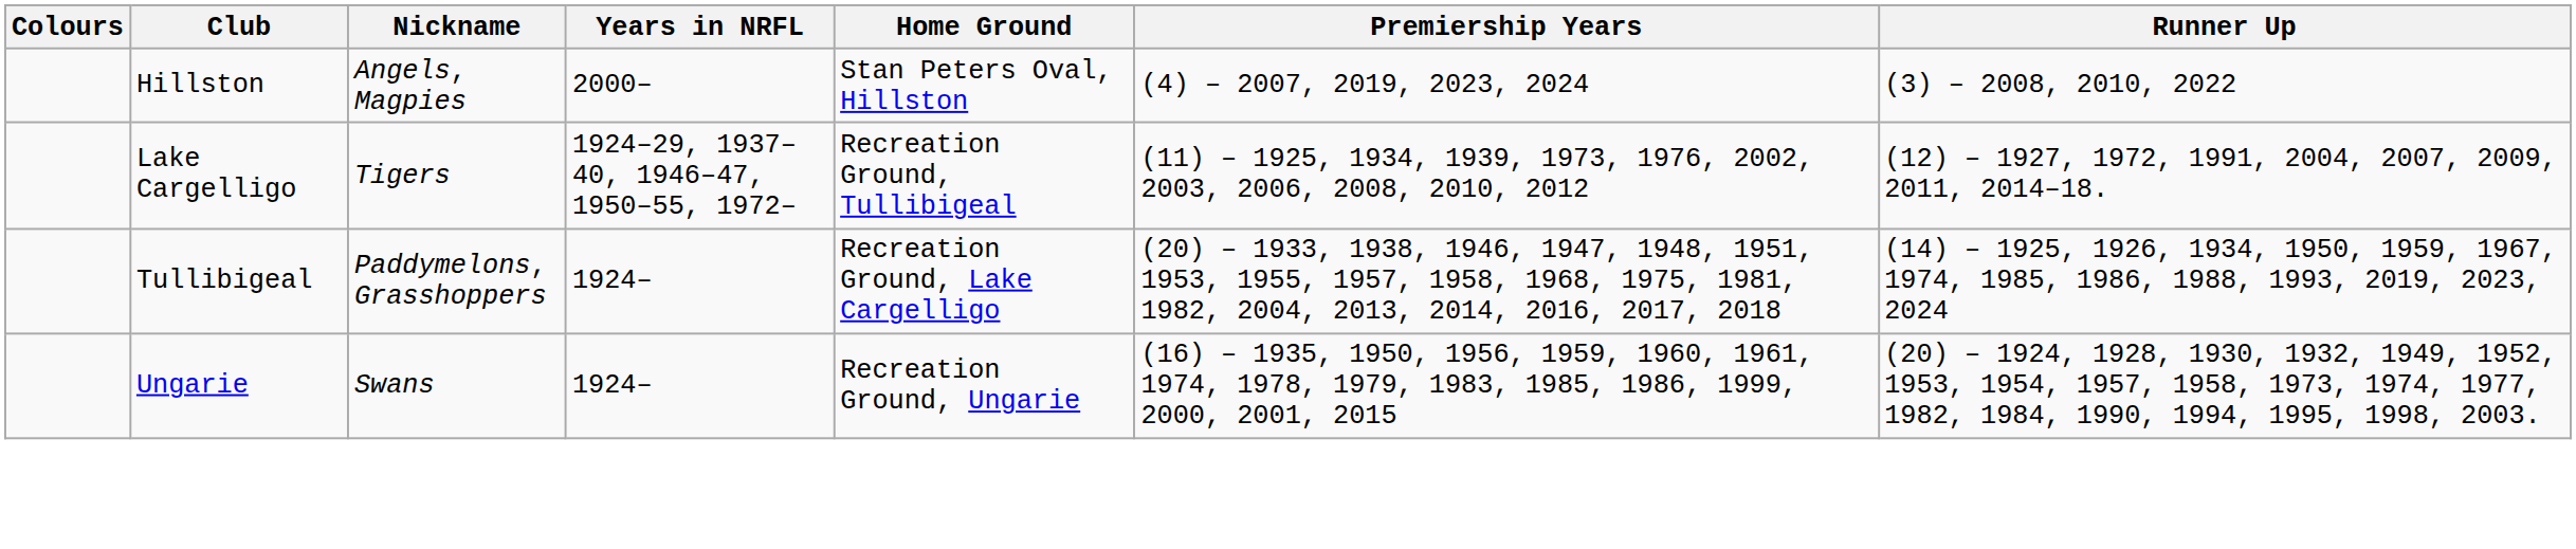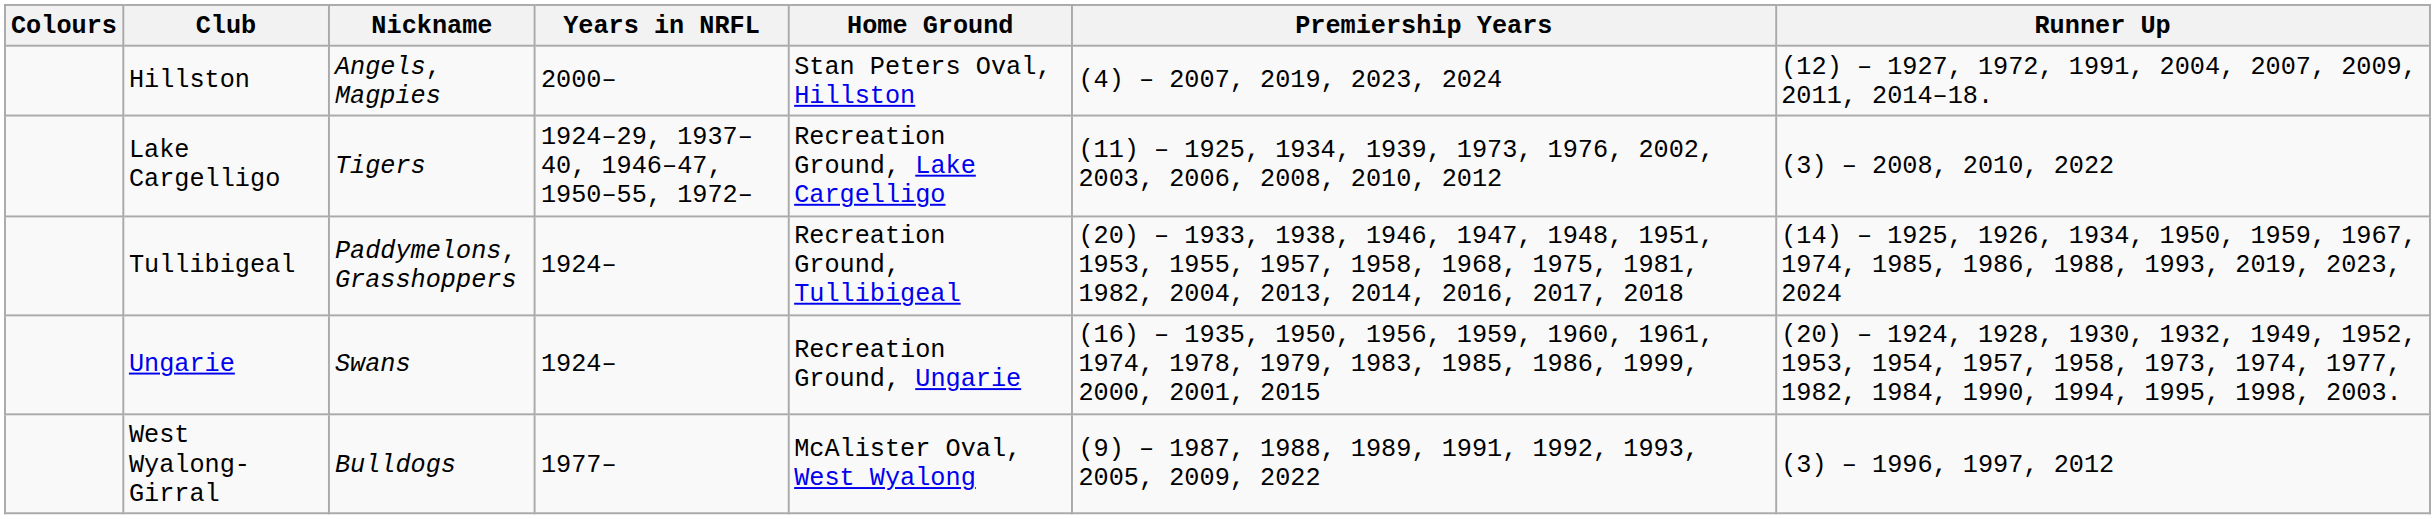Hillston | Runner Up: (3) – 2008, 2010, 2022 -> (12) – 1927, 1972, 1991, 2004, 2007, 2009, 2011, 2014–18.
Lake Cargelligo | Home Ground: Recreation Ground, Tullibigeal -> Recreation Ground, Lake Cargelligo
Lake Cargelligo | Runner Up: (12) – 1927, 1972, 1991, 2004, 2007, 2009, 2011, 2014–18. -> (3) – 2008, 2010, 2022
Tullibigeal | Home Ground: Recreation Ground, Lake Cargelligo -> Recreation Ground, Tullibigeal
+ row: West Wyalong-Girral | Bulldogs | 1977– | McAlister Oval, West Wyalong | (9) – 1987, 1988, 1989, 1991, 1992, 1993, 2005, 2009, 2022 | (3) – 1996, 1997, 2012
